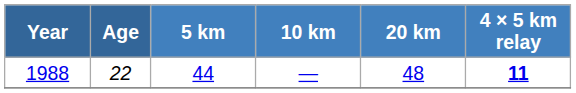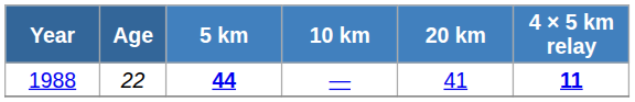1988 | 5 km: normal -> bold
1988 | 20 km: 48 -> 41
